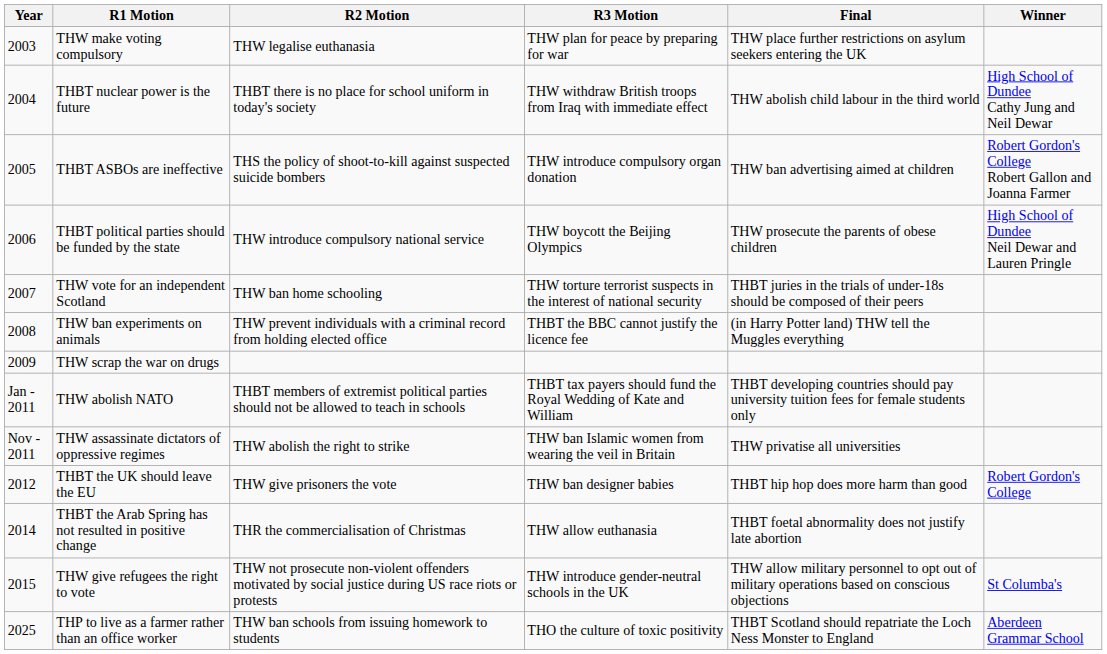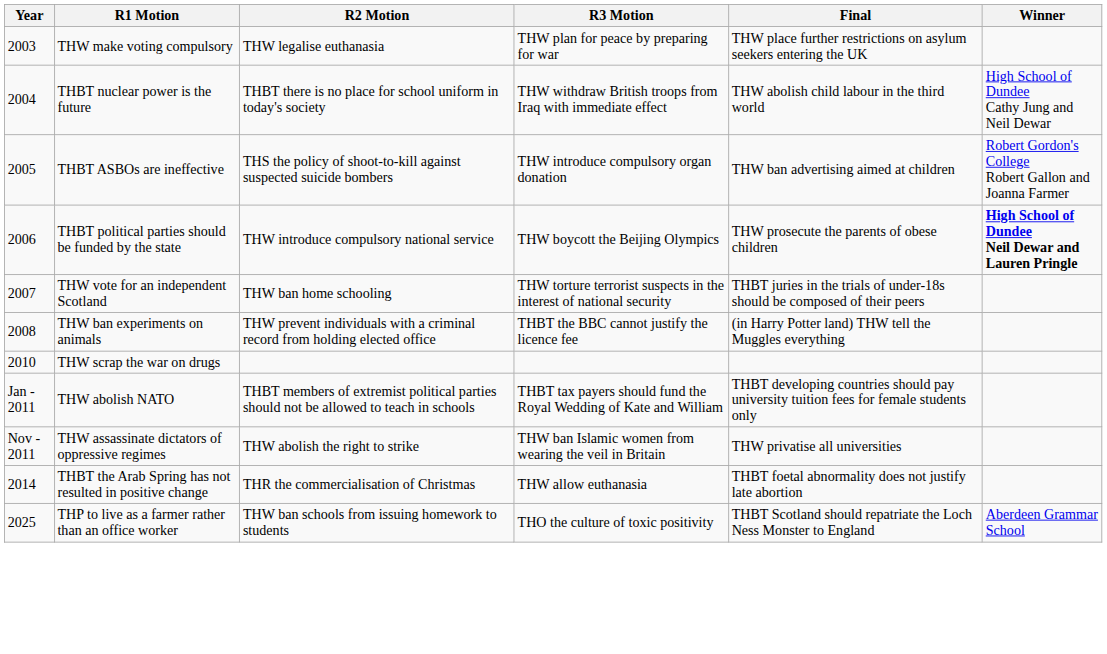THBT political parties should be funded by the state | Winner: normal -> bold
THW scrap the war on drugs | Year: 2009 -> 2010
- row: 2012 | THBT the UK should leave the EU | THW give prisoners the vote | THW ban designer babies | THBT hip hop does more harm than good | Robert Gordon's College
- row: 2015 | THW give refugees the right to vote | THW not prosecute non-violent offenders motivated by social justice during US race riots or protests | THW introduce gender-neutral schools in the UK | THW allow military personnel to opt out of military operations based on conscious objections | St Columba's
